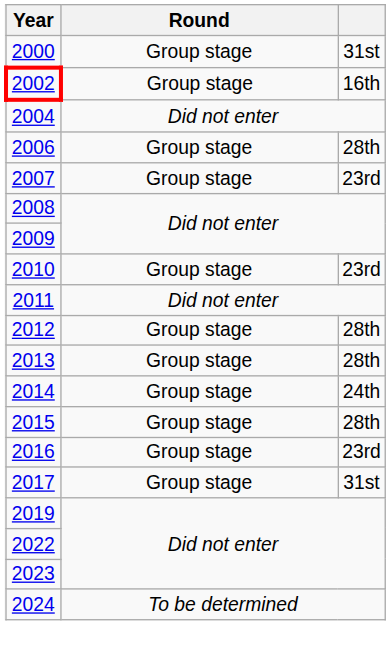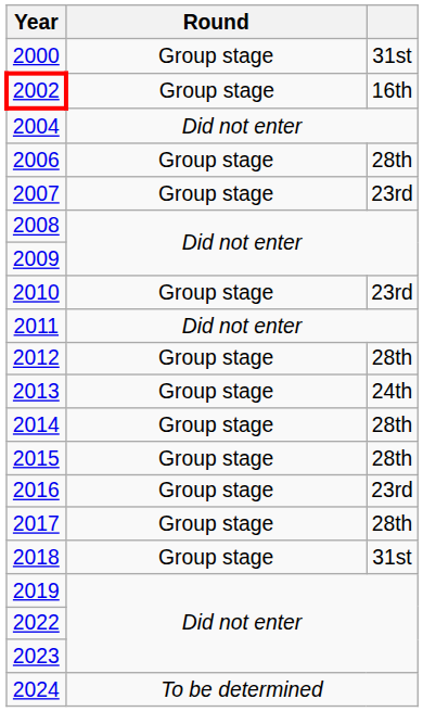2013 | column 3: 28th -> 24th
2014 | column 3: 24th -> 28th
2017 | column 3: 31st -> 28th
+ row: 2018 | Group stage | 31st
